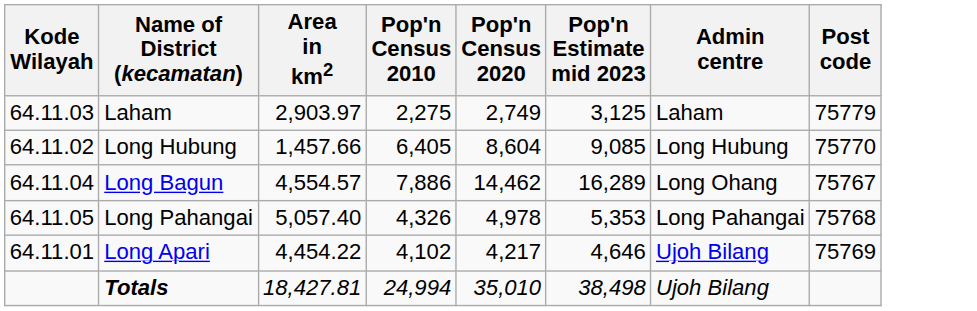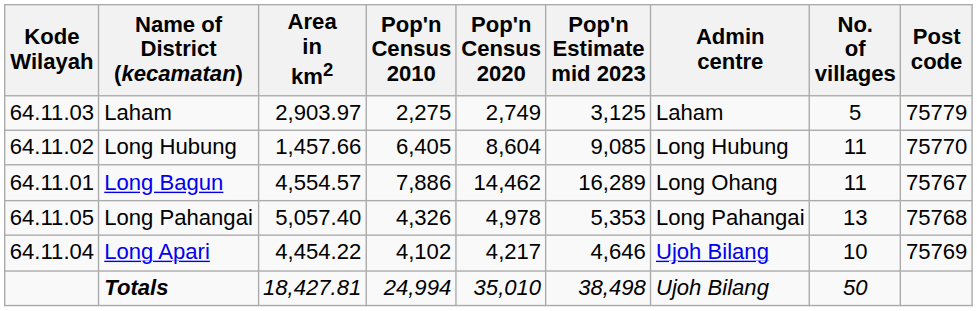+ column: No. of villages | 5 | 11 | 11 | 13 | 10 | 50
Long Bagun | Kode Wilayah: 64.11.04 -> 64.11.01
Long Apari | Kode Wilayah: 64.11.01 -> 64.11.04
